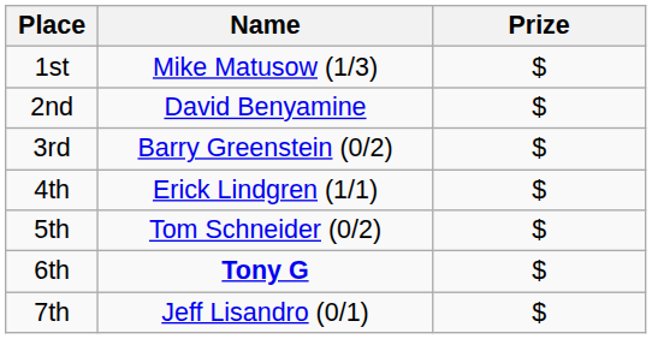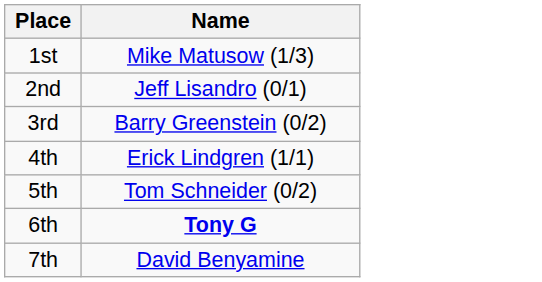- column: Prize | $ | $ | $ | $ | $ | $ | $
2nd | Name: David Benyamine -> Jeff Lisandro (0/1)
7th | Name: Jeff Lisandro (0/1) -> David Benyamine
